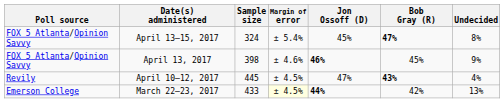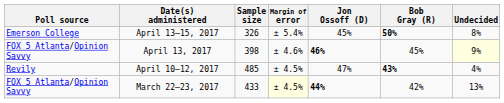April 13–15, 2017 | Poll source: FOX 5 Atlanta/Opinion Savvy -> Emerson College
April 13–15, 2017 | Sample size: 324 -> 326
April 13–15, 2017 | Bob Gray (R): 47% -> 50%
April 13, 2017 | Undecided: no background -> lightyellow background
April 10–12, 2017 | Sample size: 445 -> 485
March 22–23, 2017 | Poll source: Emerson College -> FOX 5 Atlanta/Opinion Savvy
